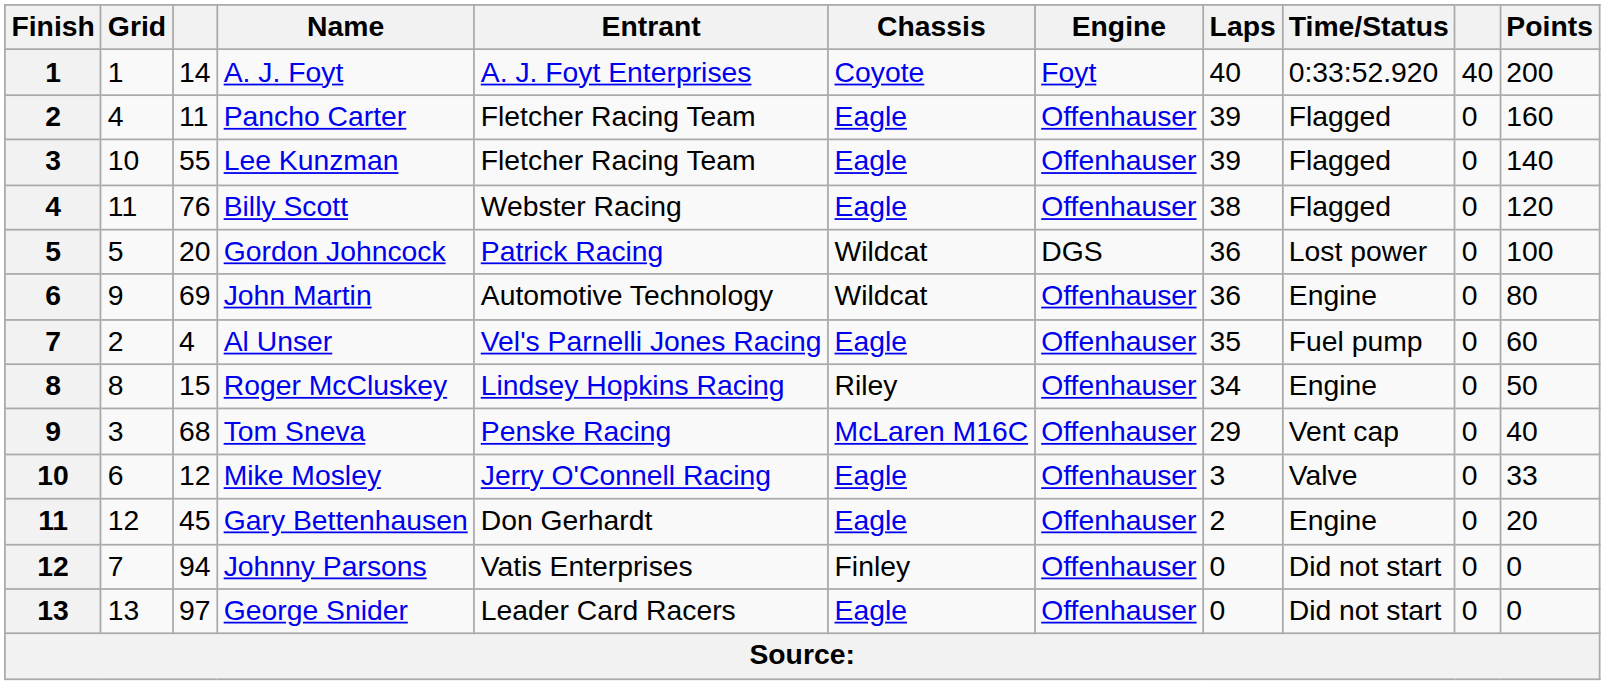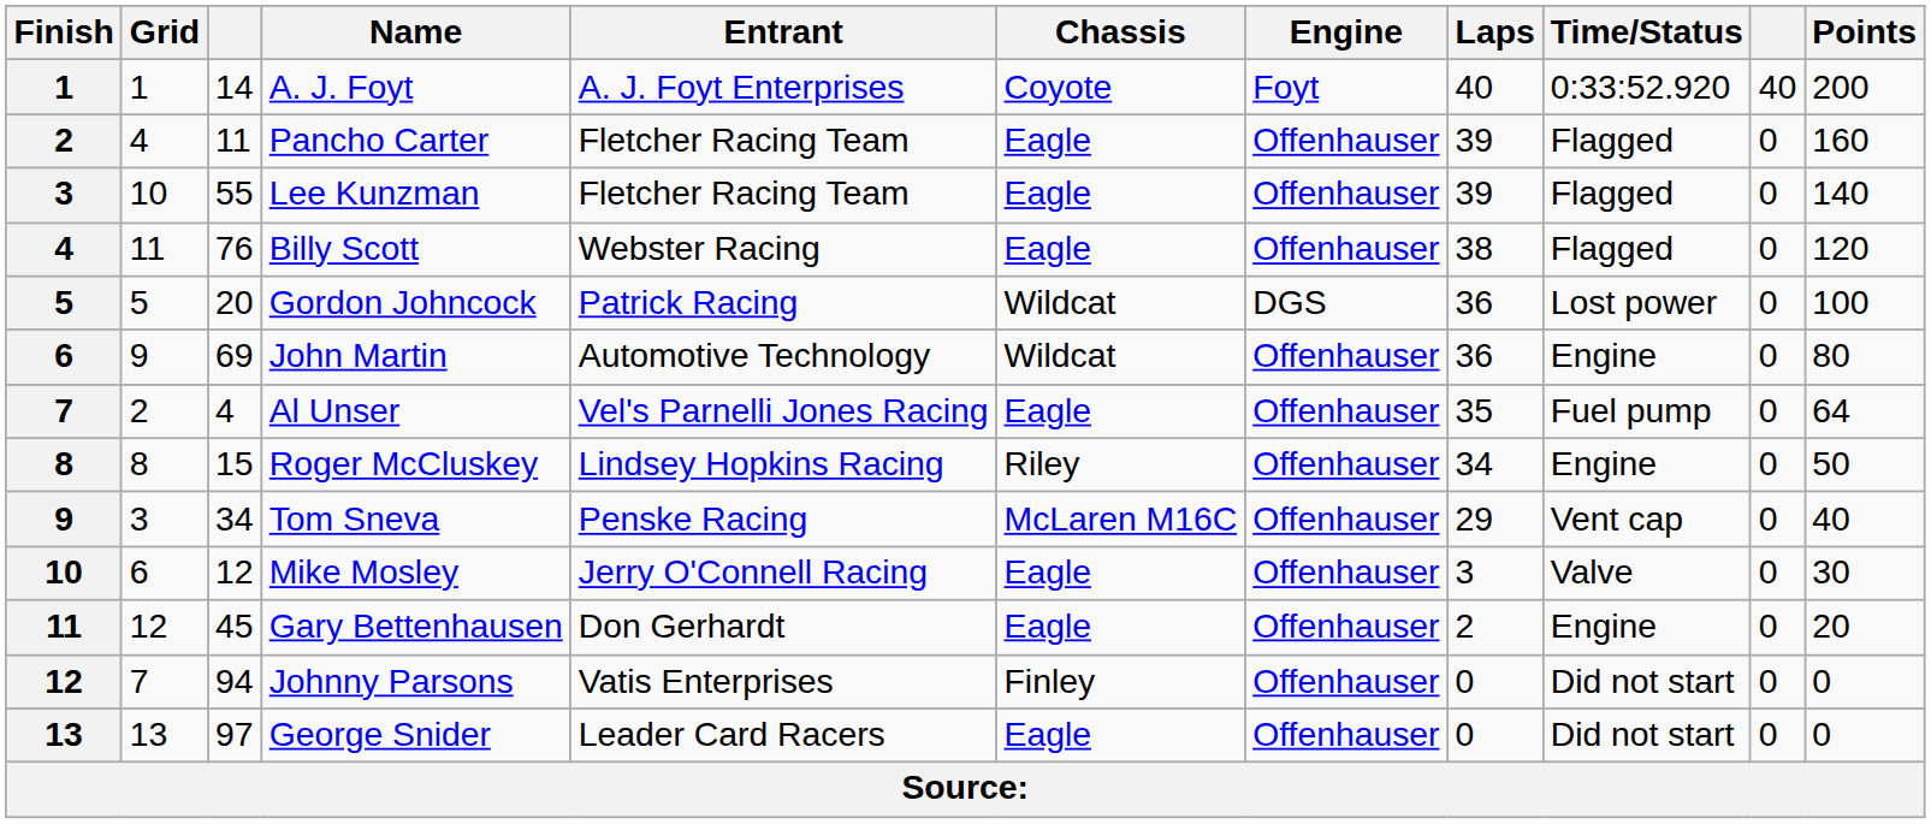Al Unser | Points: 60 -> 64
Tom Sneva | column 3: 68 -> 34
Mike Mosley | Points: 33 -> 30
